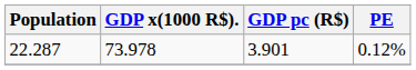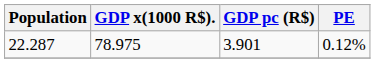22.287 | GDP x(1000 R$).: 73.978 -> 78.975
